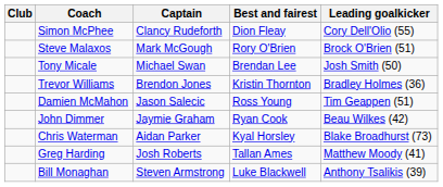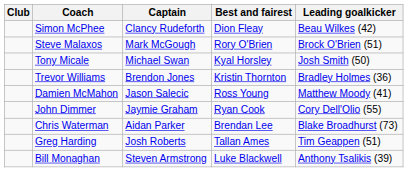Simon McPhee | Leading goalkicker: Cory Dell'Olio (55) -> Beau Wilkes (42)
Tony Micale | Best and fairest: Brendan Lee -> Kyal Horsley
Damien McMahon | Leading goalkicker: Tim Geappen (51) -> Matthew Moody (41)
John Dimmer | Leading goalkicker: Beau Wilkes (42) -> Cory Dell'Olio (55)
Chris Waterman | Best and fairest: Kyal Horsley -> Brendan Lee
Greg Harding | Leading goalkicker: Matthew Moody (41) -> Tim Geappen (51)
